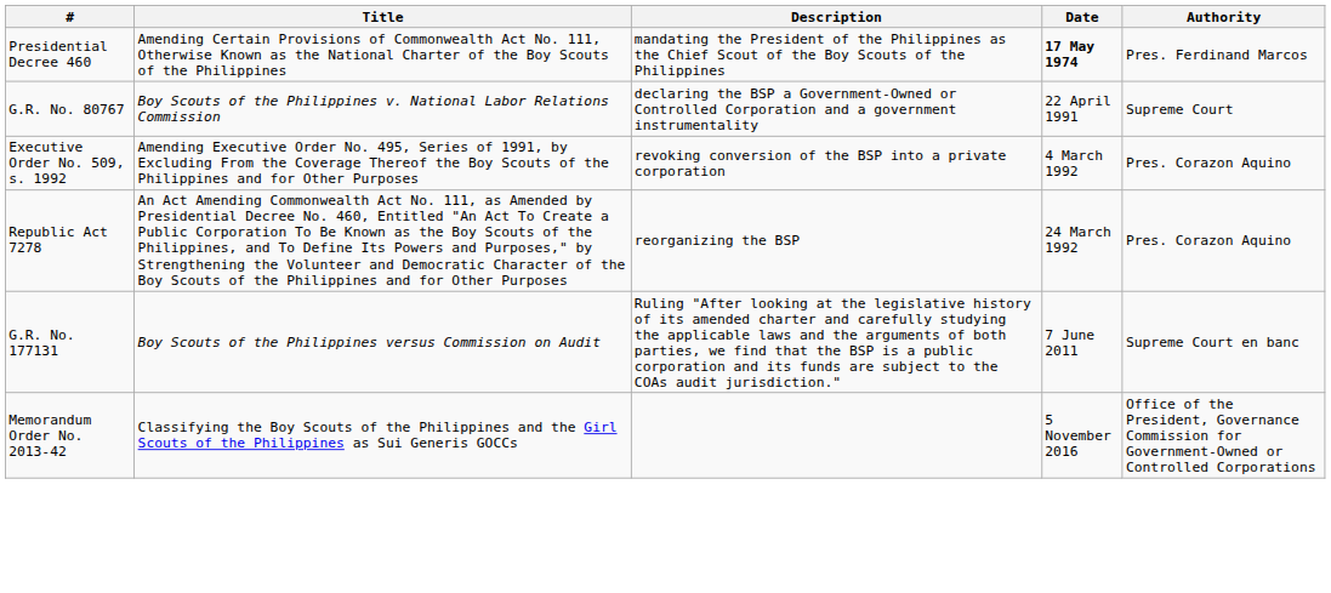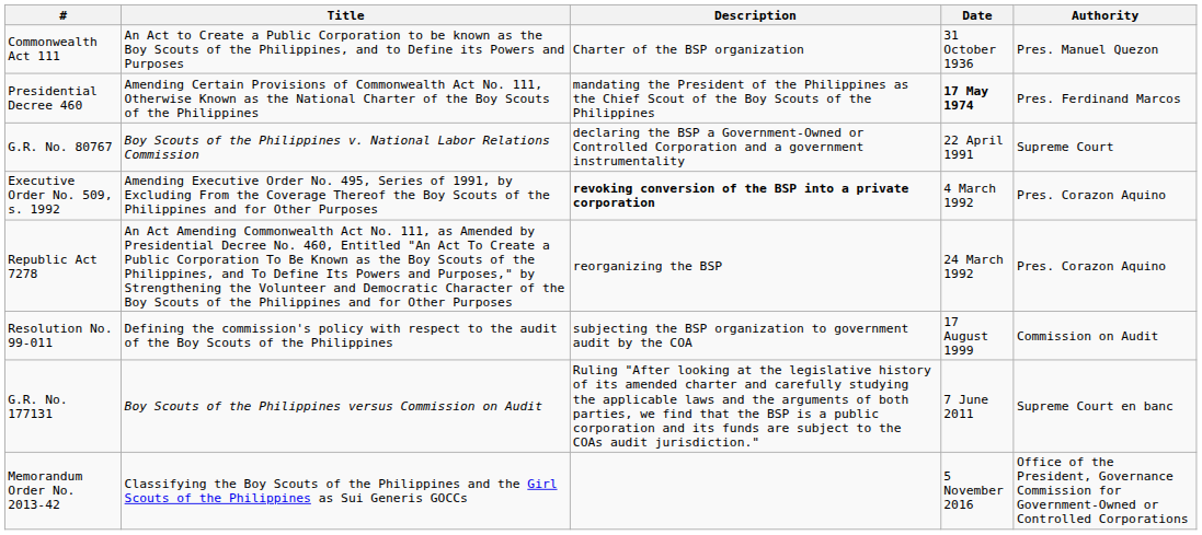+ row: Commonwealth Act 111 | An Act to Create a Public Corporation to be known as the Boy Scouts of the Philippines, and to Define its Powers and Purposes | Charter of the BSP organization | 31 October 1936 | Pres. Manuel Quezon
Executive Order No. 509, s. 1992 | Description: normal -> bold
+ row: Resolution No. 99-011 | Defining the commission's policy with respect to the audit of the Boy Scouts of the Philippines | subjecting the BSP organization to government audit by the COA | 17 August 1999 | Commission on Audit
